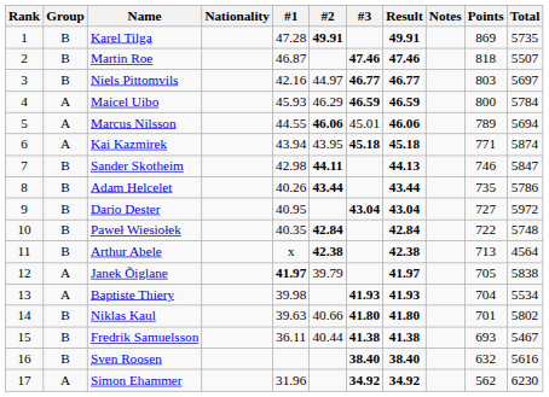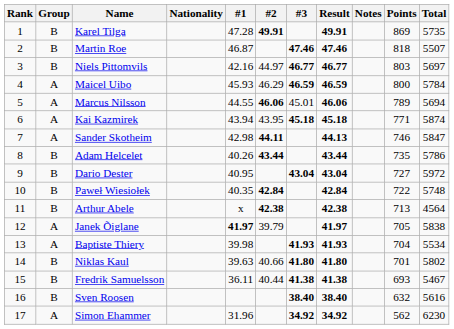Sander Skotheim | Group: B -> A
